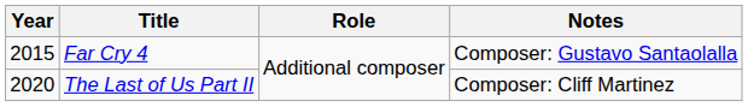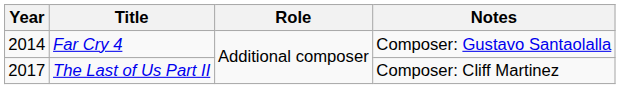Far Cry 4 | Year: 2015 -> 2014
The Last of Us Part II | Year: 2020 -> 2017
